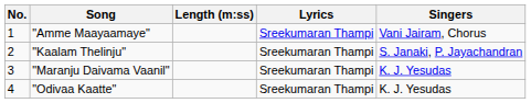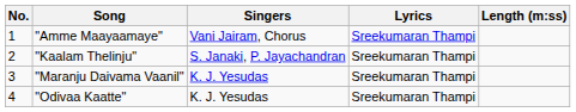columns swapped: Singers <-> Length (m:ss)
